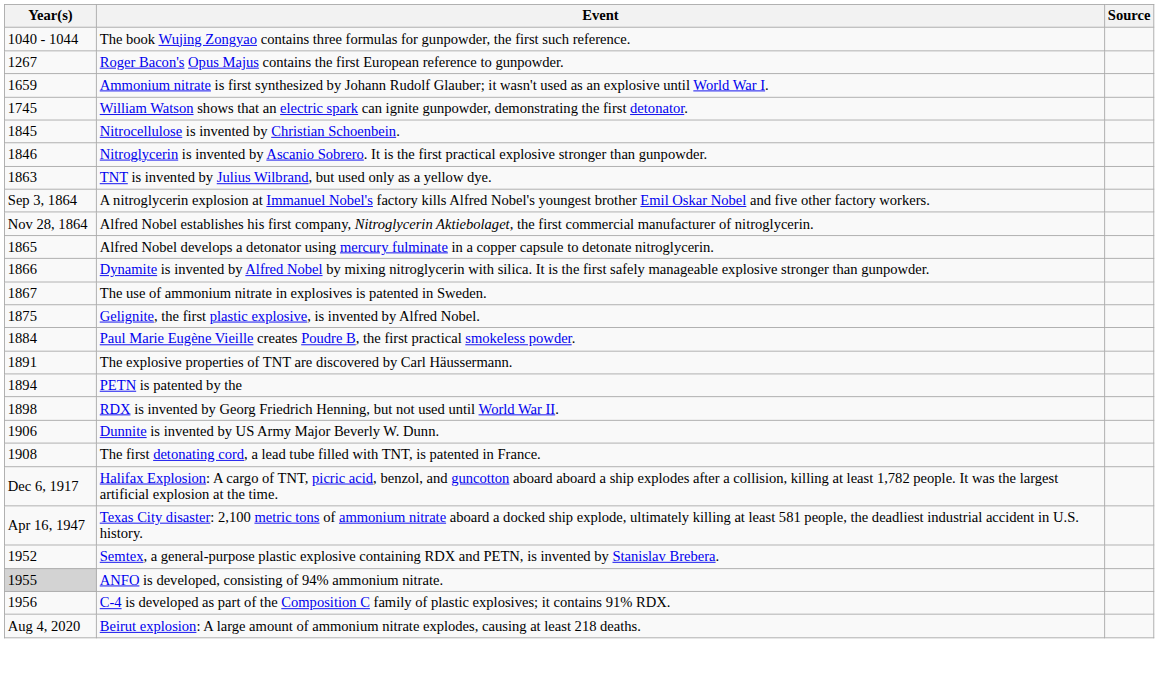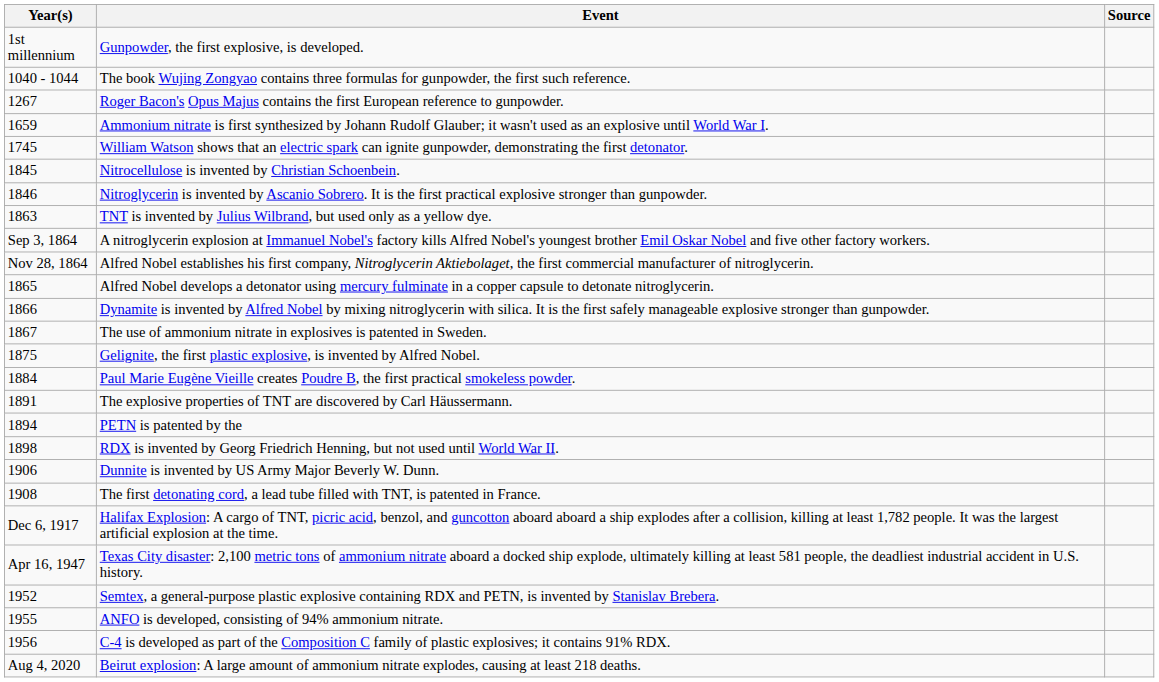+ row: 1st millennium | Gunpowder, the first explosive, is developed.
ANFO is developed, consisting of 94% ammonium nitrate. | Year(s): lightgrey background -> no background
